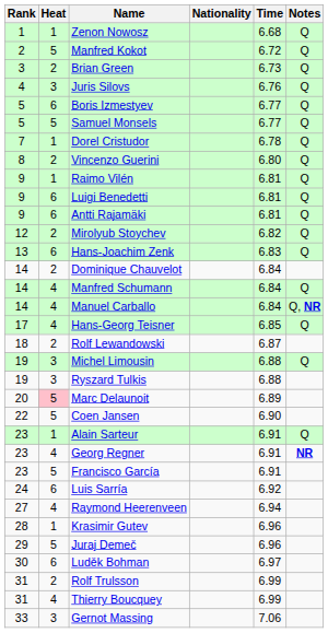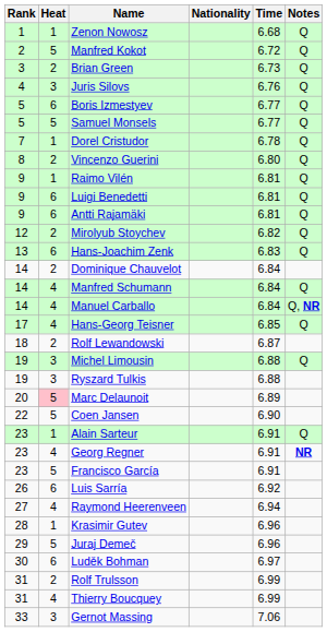Luis Sarría | Rank: 24 -> 26
